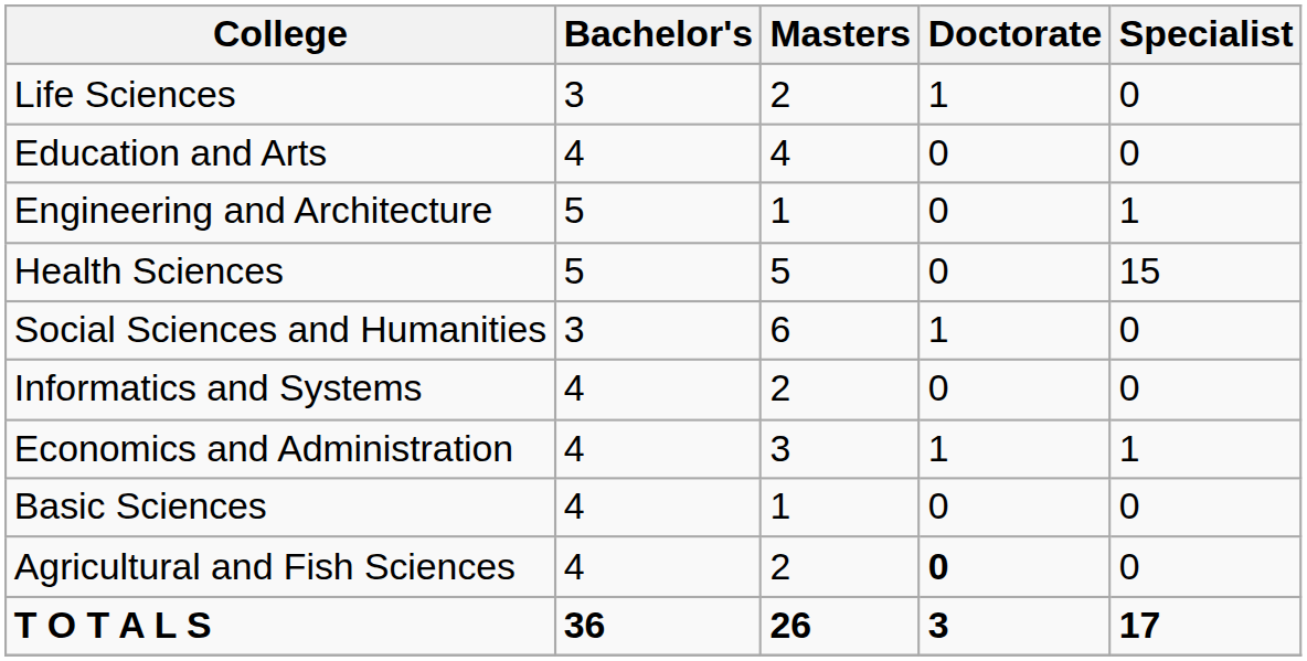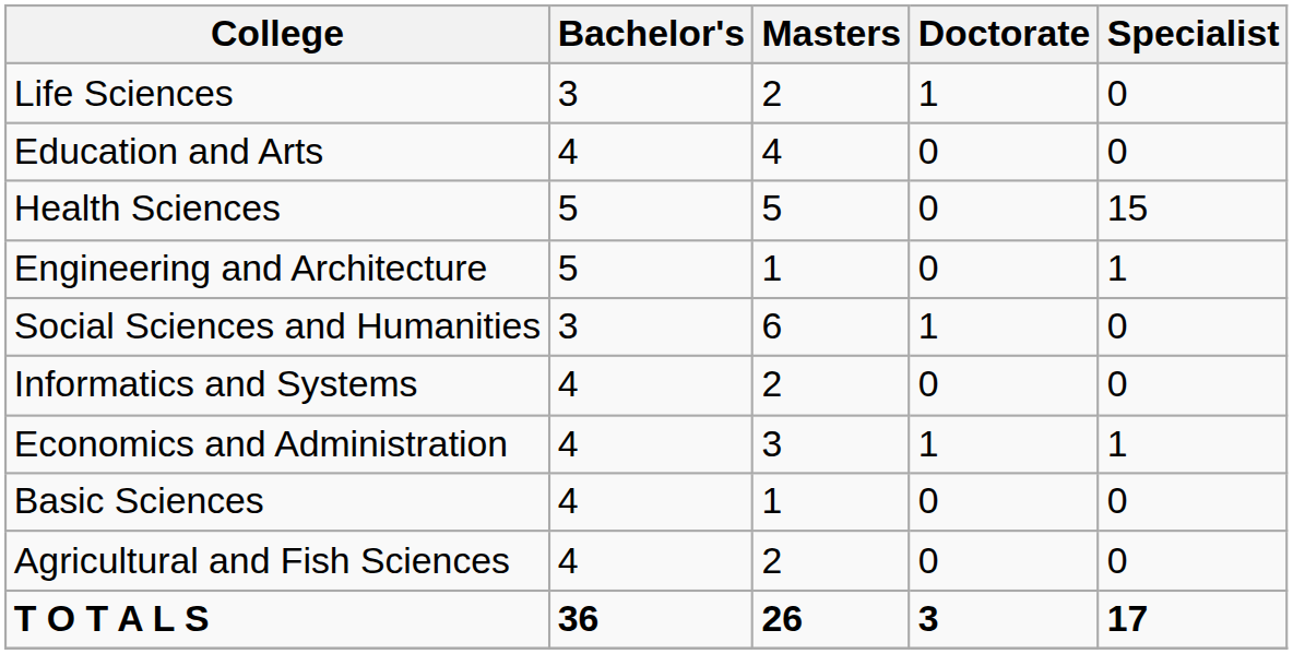rows swapped: Engineering and Architecture <-> Health Sciences
Agricultural and Fish Sciences | Doctorate: bold -> normal
